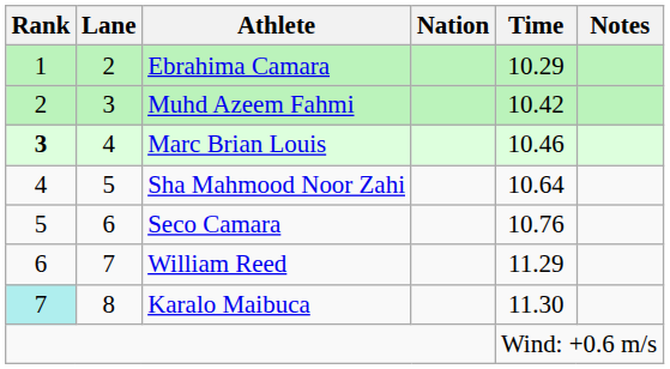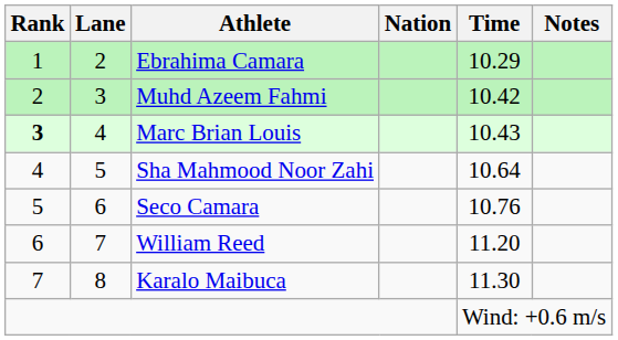Marc Brian Louis | Time: 10.46 -> 10.43
William Reed | Time: 11.29 -> 11.20
Karalo Maibuca | Rank: paleturquoise background -> no background
